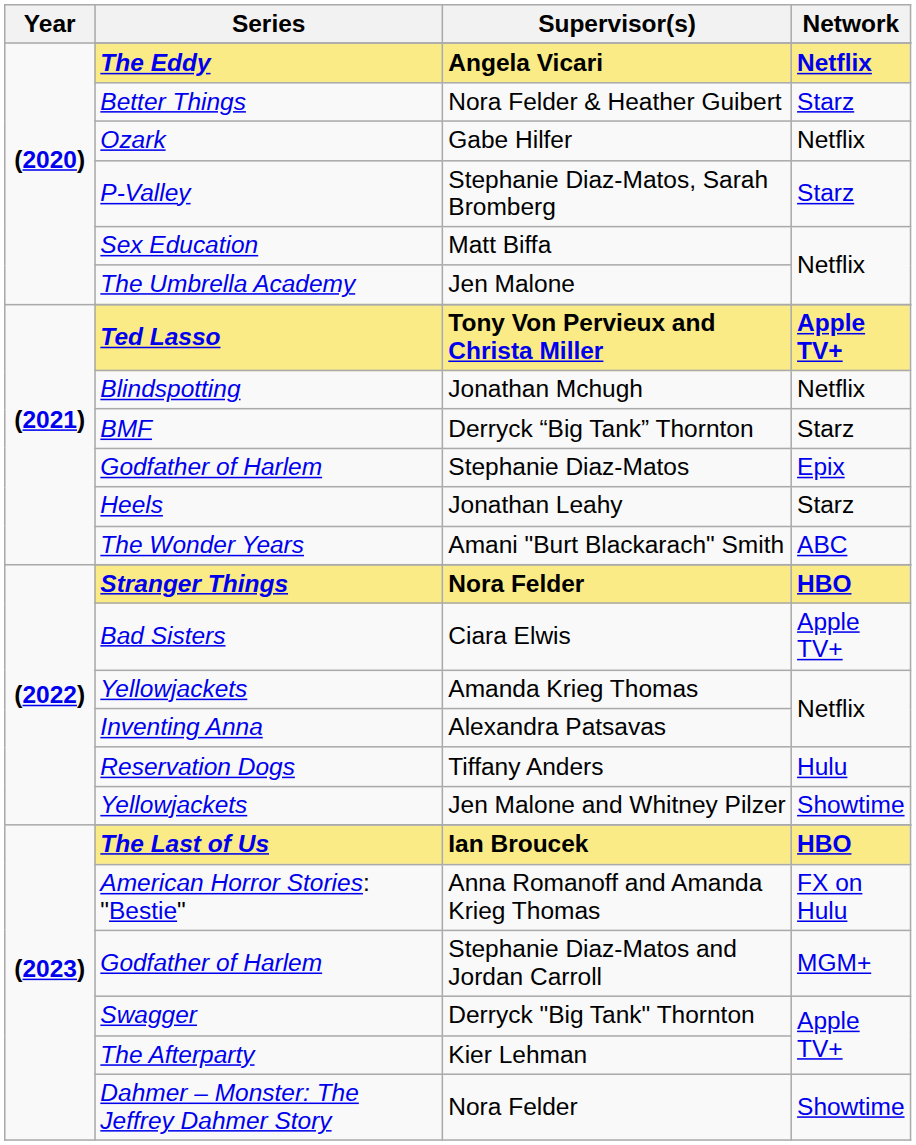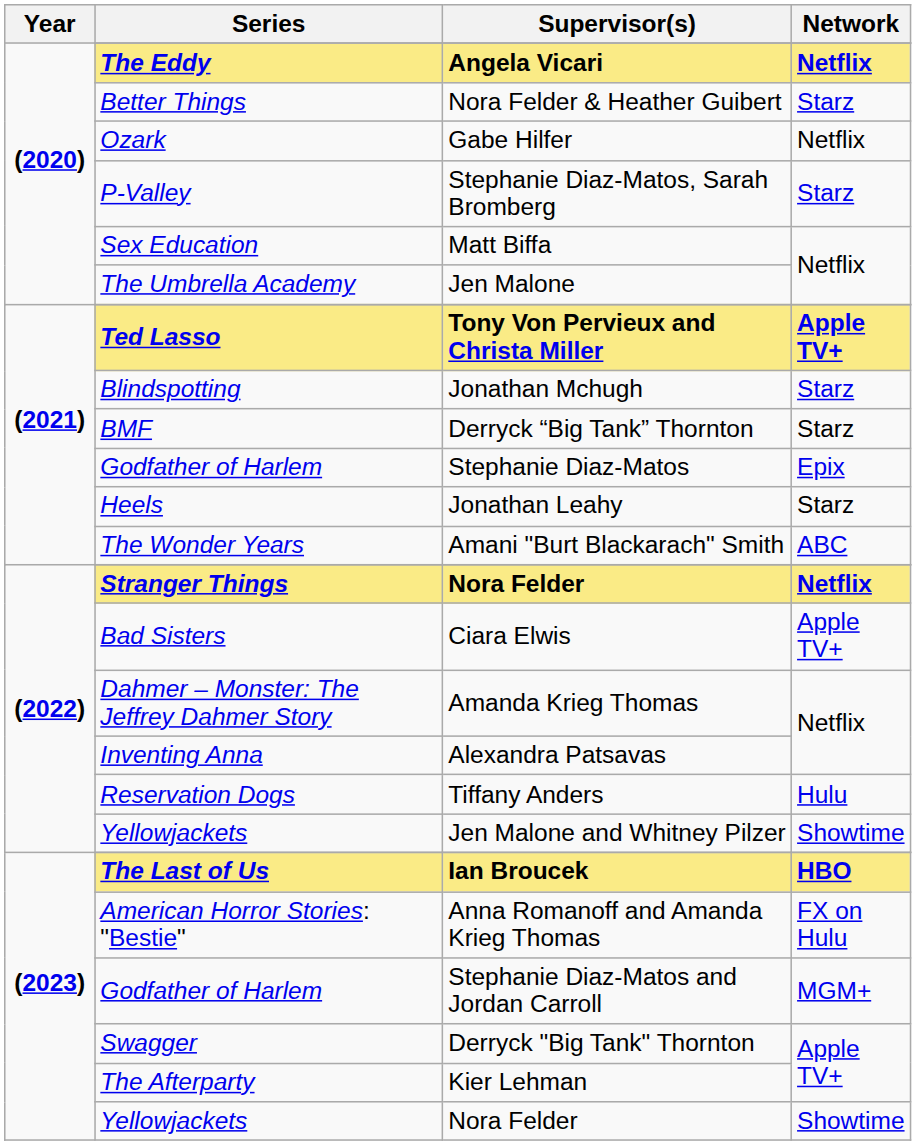Jonathan Mchugh | Network: Netflix -> Starz
(2022) / Nora Felder | Network: HBO -> Netflix
Amanda Krieg Thomas | Series: Yellowjackets -> Dahmer – Monster: The Jeffrey Dahmer Story
(2023) / Nora Felder | Series: Dahmer – Monster: The Jeffrey Dahmer Story -> Yellowjackets
